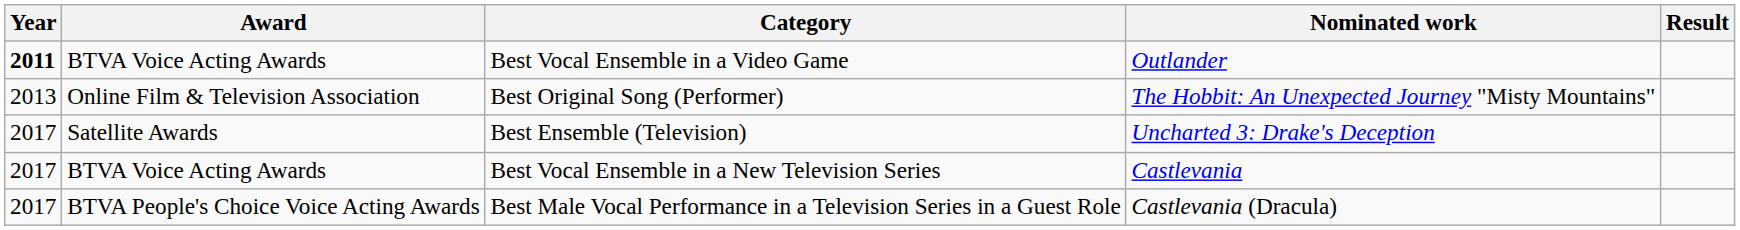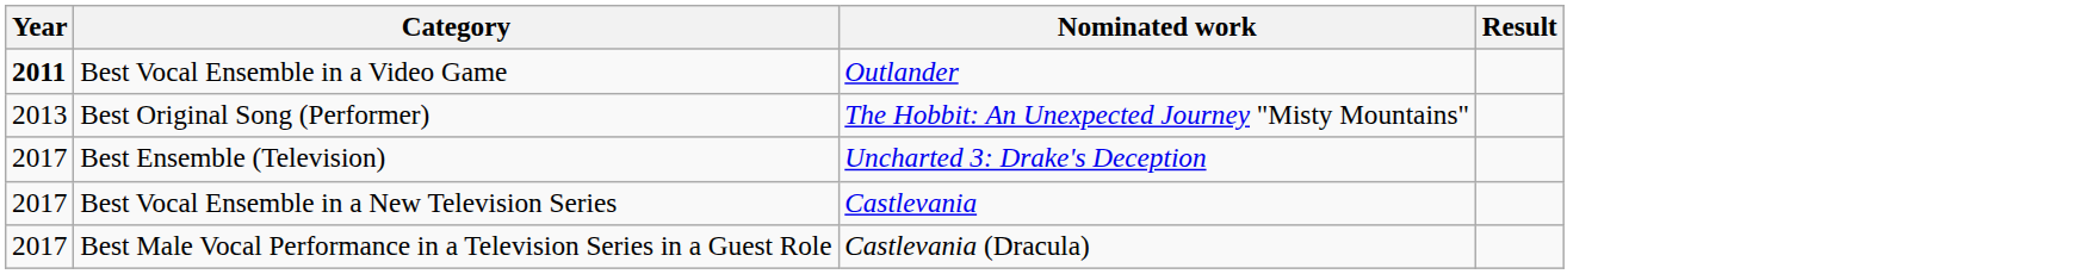- column: Award | BTVA Voice Acting Awards | Online Film & Television Association | Satellite Awards | BTVA Voice Acting Awards | BTVA People's Choice Voice Acting Awards
